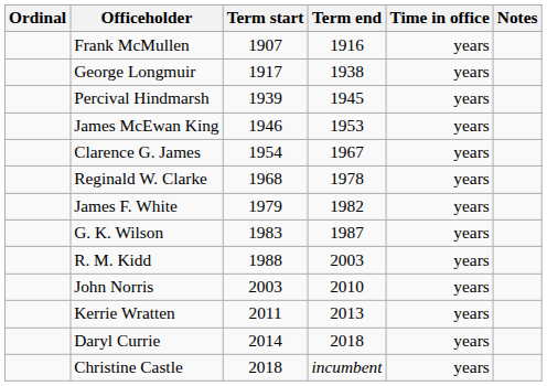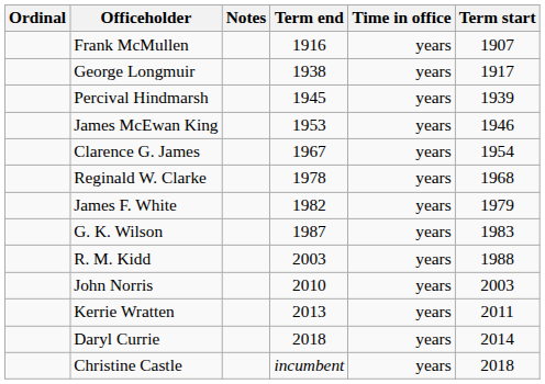columns swapped: Term start <-> Notes
